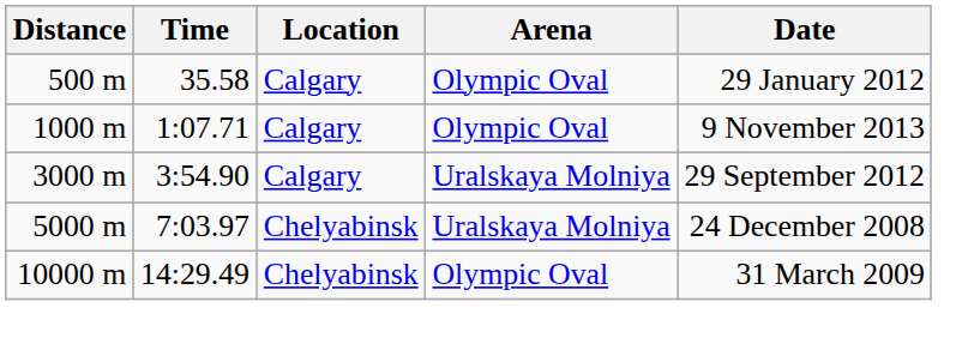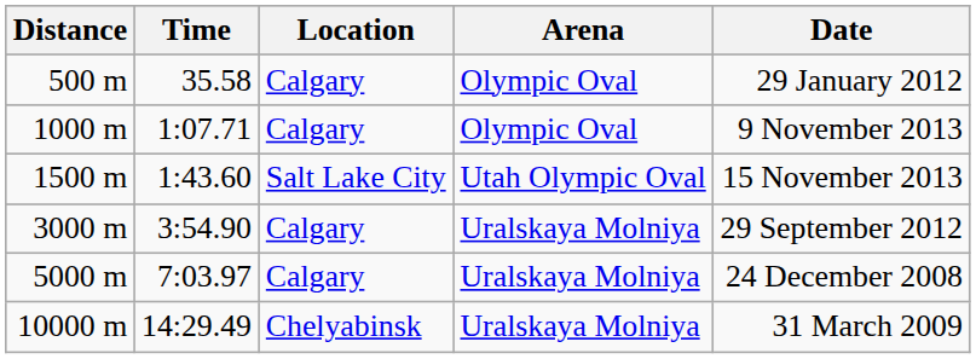+ row: 1500 m | 1:43.60 | Salt Lake City | Utah Olympic Oval | 15 November 2013
5000 m | Location: Chelyabinsk -> Calgary
10000 m | Arena: Olympic Oval -> Uralskaya Molniya
